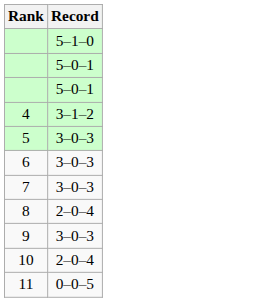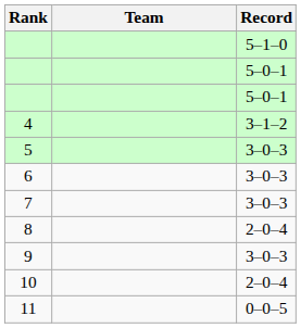+ column: Team
